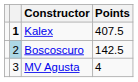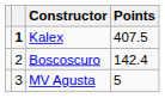Boscoscuro | column 2: lightblue background -> no background
Boscoscuro | Points: 142.5 -> 142.4
MV Agusta | Points: 4 -> 5
